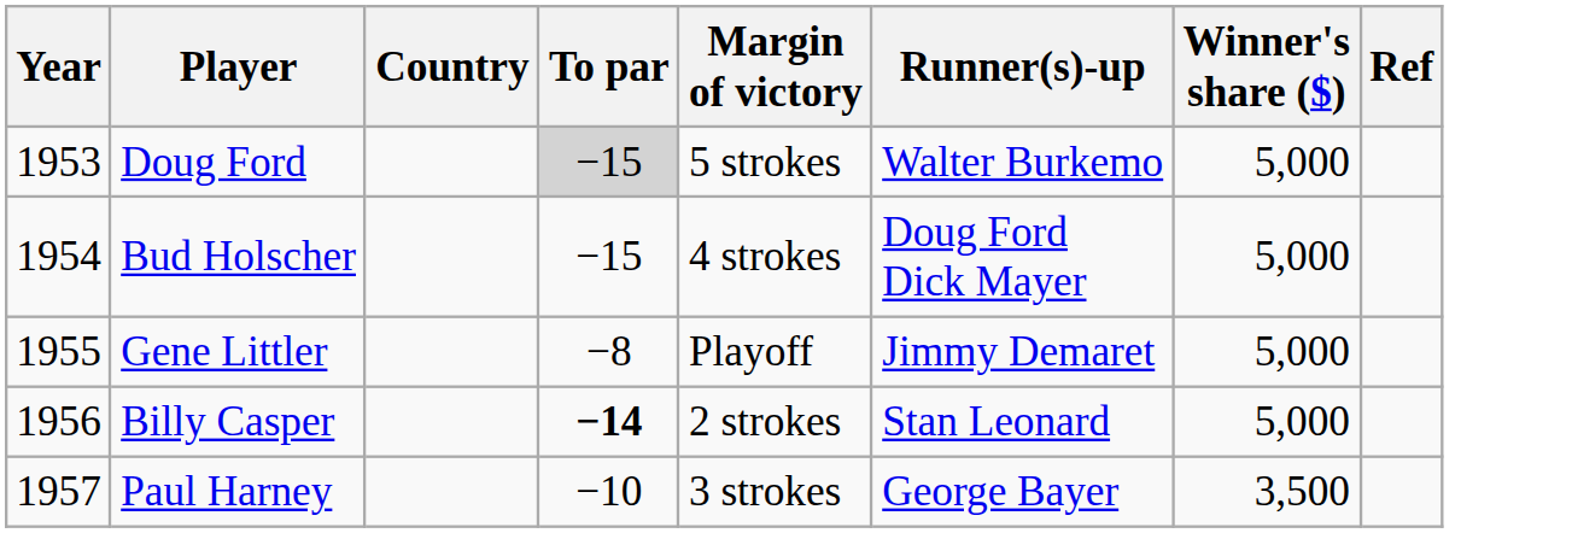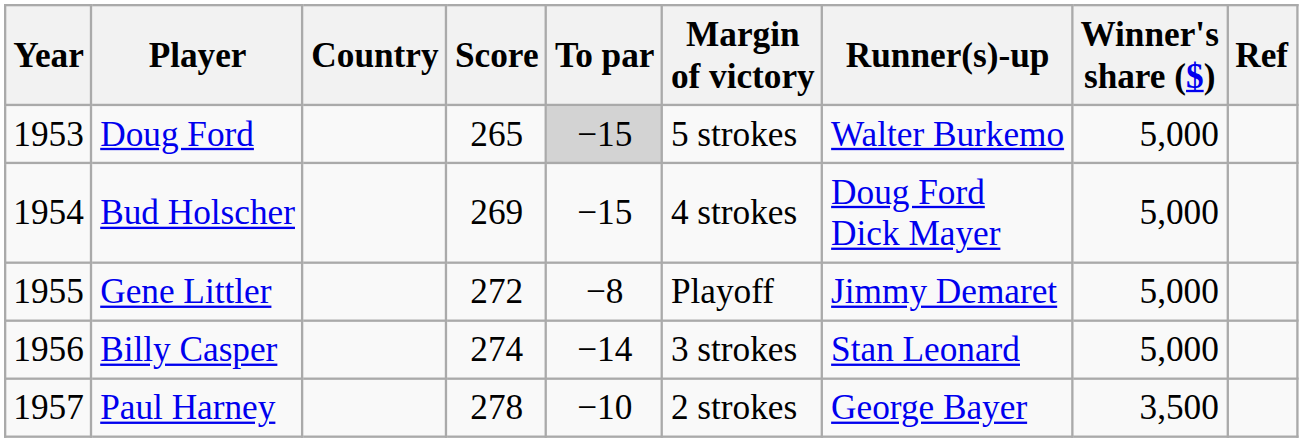+ column: Score | 265 | 269 | 272 | 274 | 278
Billy Casper | To par: bold -> normal
Billy Casper | Margin of victory: 2 strokes -> 3 strokes
Paul Harney | Margin of victory: 3 strokes -> 2 strokes
